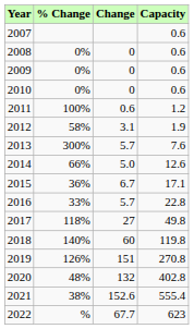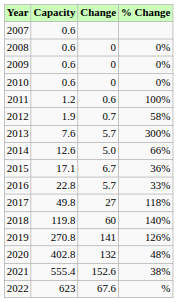columns swapped: Capacity <-> % Change
2012 | Change: 3.1 -> 0.7
2019 | Change: 151 -> 141
2022 | Change: 67.7 -> 67.6
